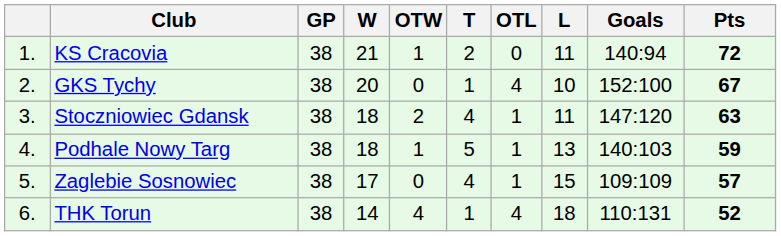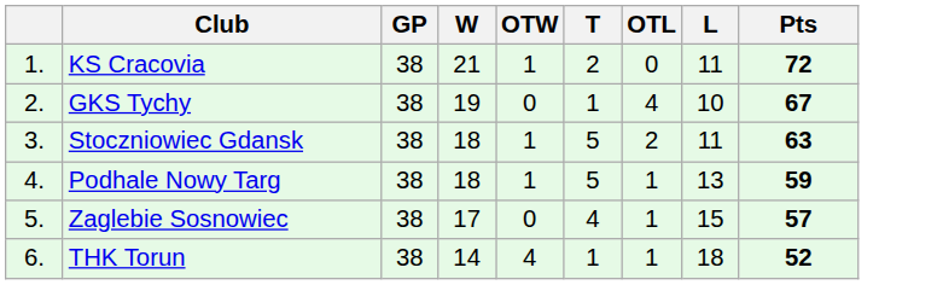- column: Goals | 140:94 | 152:100 | 147:120 | 140:103 | 109:109 | 110:131
GKS Tychy | W: 20 -> 19
Stoczniowiec Gdansk | OTW: 2 -> 1
Stoczniowiec Gdansk | T: 4 -> 5
Stoczniowiec Gdansk | OTL: 1 -> 2
THK Torun | OTL: 4 -> 1
